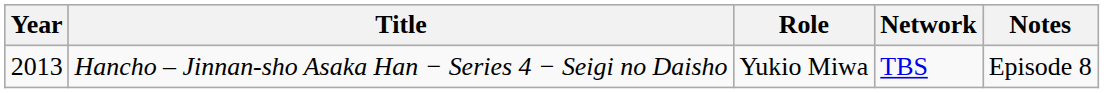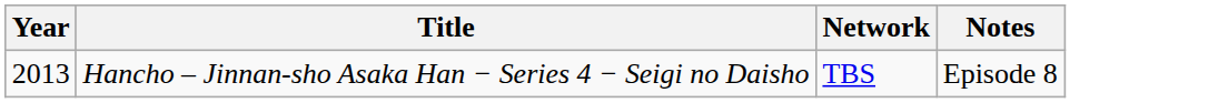- column: Role | Yukio Miwa
